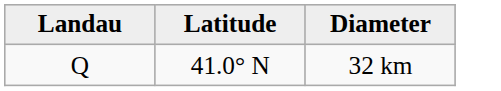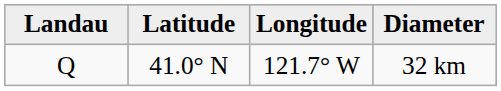+ column: Longitude | 121.7° W
